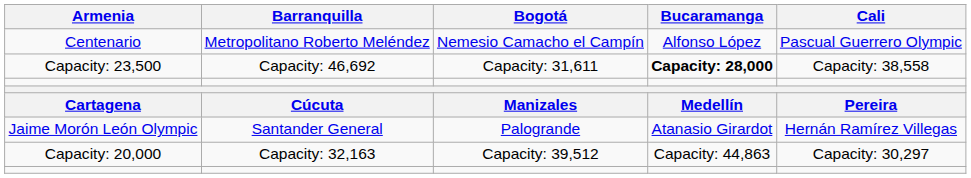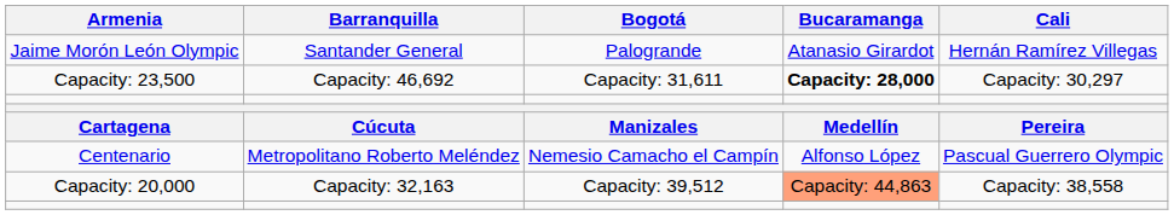rows swapped: Centenario <-> Jaime Morón León Olympic
Capacity: 23,500 | Cali: Capacity: 38,558 -> Capacity: 30,297
Capacity: 20,000 | Bucaramanga: no background -> lightsalmon background
Capacity: 20,000 | Cali: Capacity: 30,297 -> Capacity: 38,558
